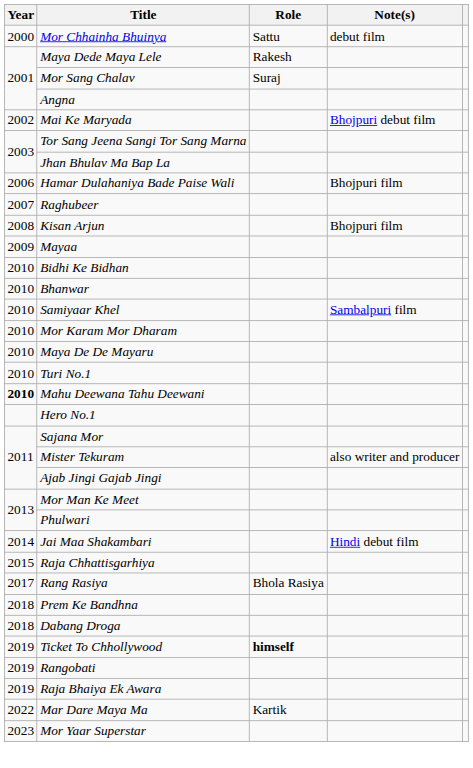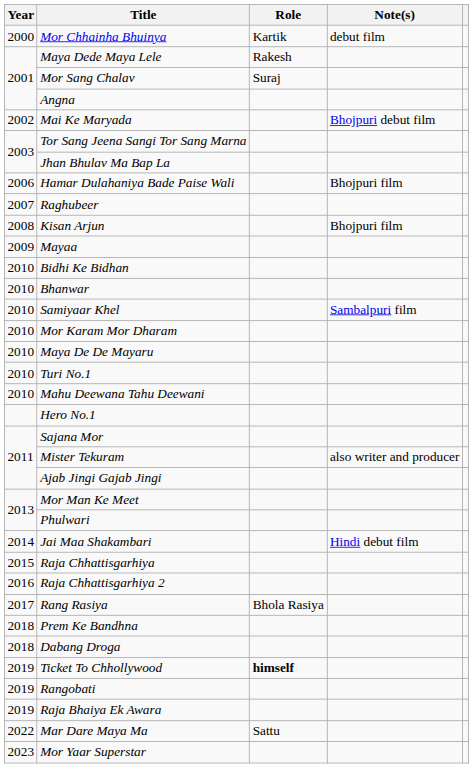Mor Chhainha Bhuinya | Role: Sattu -> Kartik
Mahu Deewana Tahu Deewani | Year: bold -> normal
+ row: 2016 | Raja Chhattisgarhiya 2
Mar Dare Maya Ma | Role: Kartik -> Sattu
